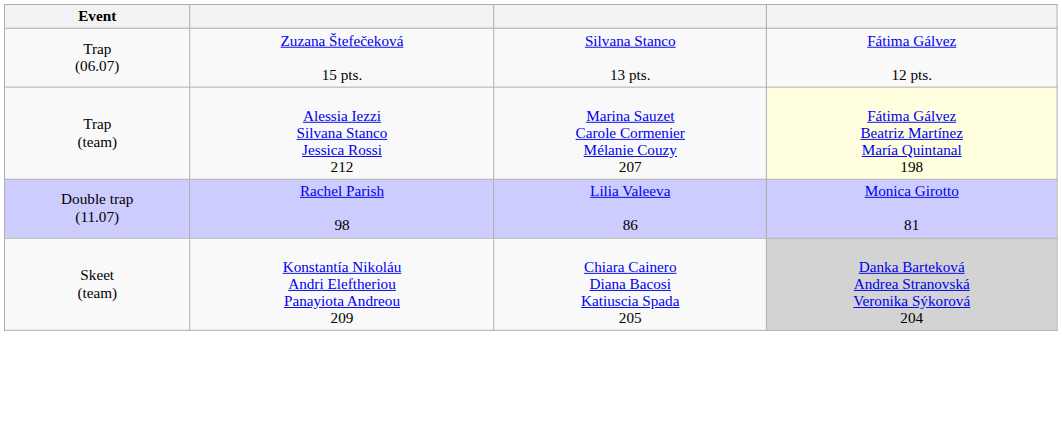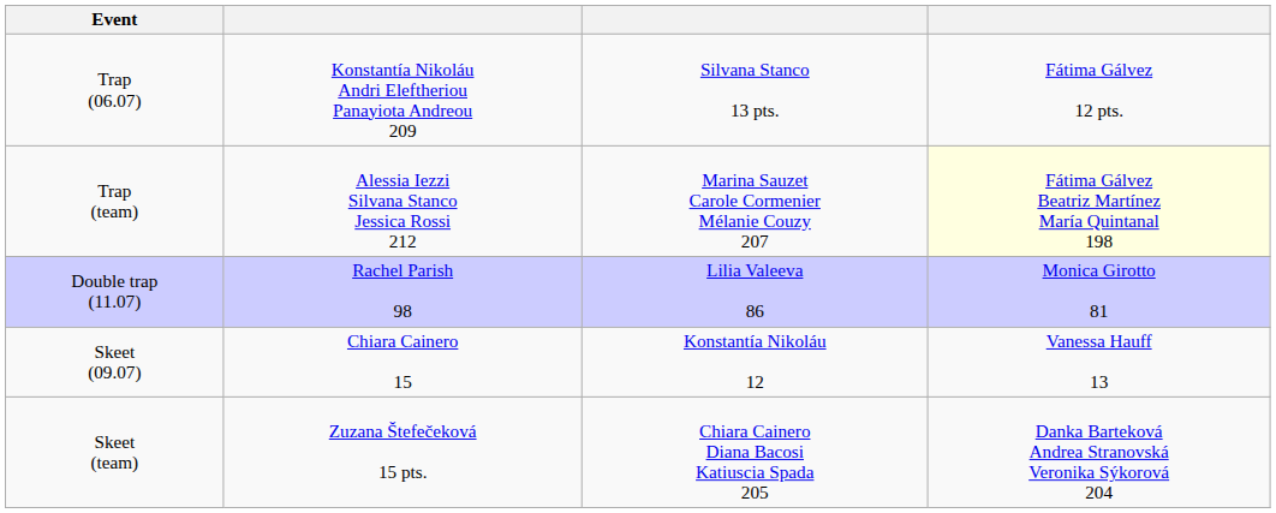Trap (06.07) | column 2: Zuzana Štefečeková 15 pts. -> Konstantía Nikoláu Andri Eleftheriou Panayiota Andreou 209
+ row: Skeet (09.07) | Chiara Cainero 15 | Konstantía Nikoláu 12 | Vanessa Hauff 13
Skeet (team) | column 2: Konstantía Nikoláu Andri Eleftheriou Panayiota Andreou 209 -> Zuzana Štefečeková 15 pts.
Skeet (team) | column 4: lightgrey background -> no background
